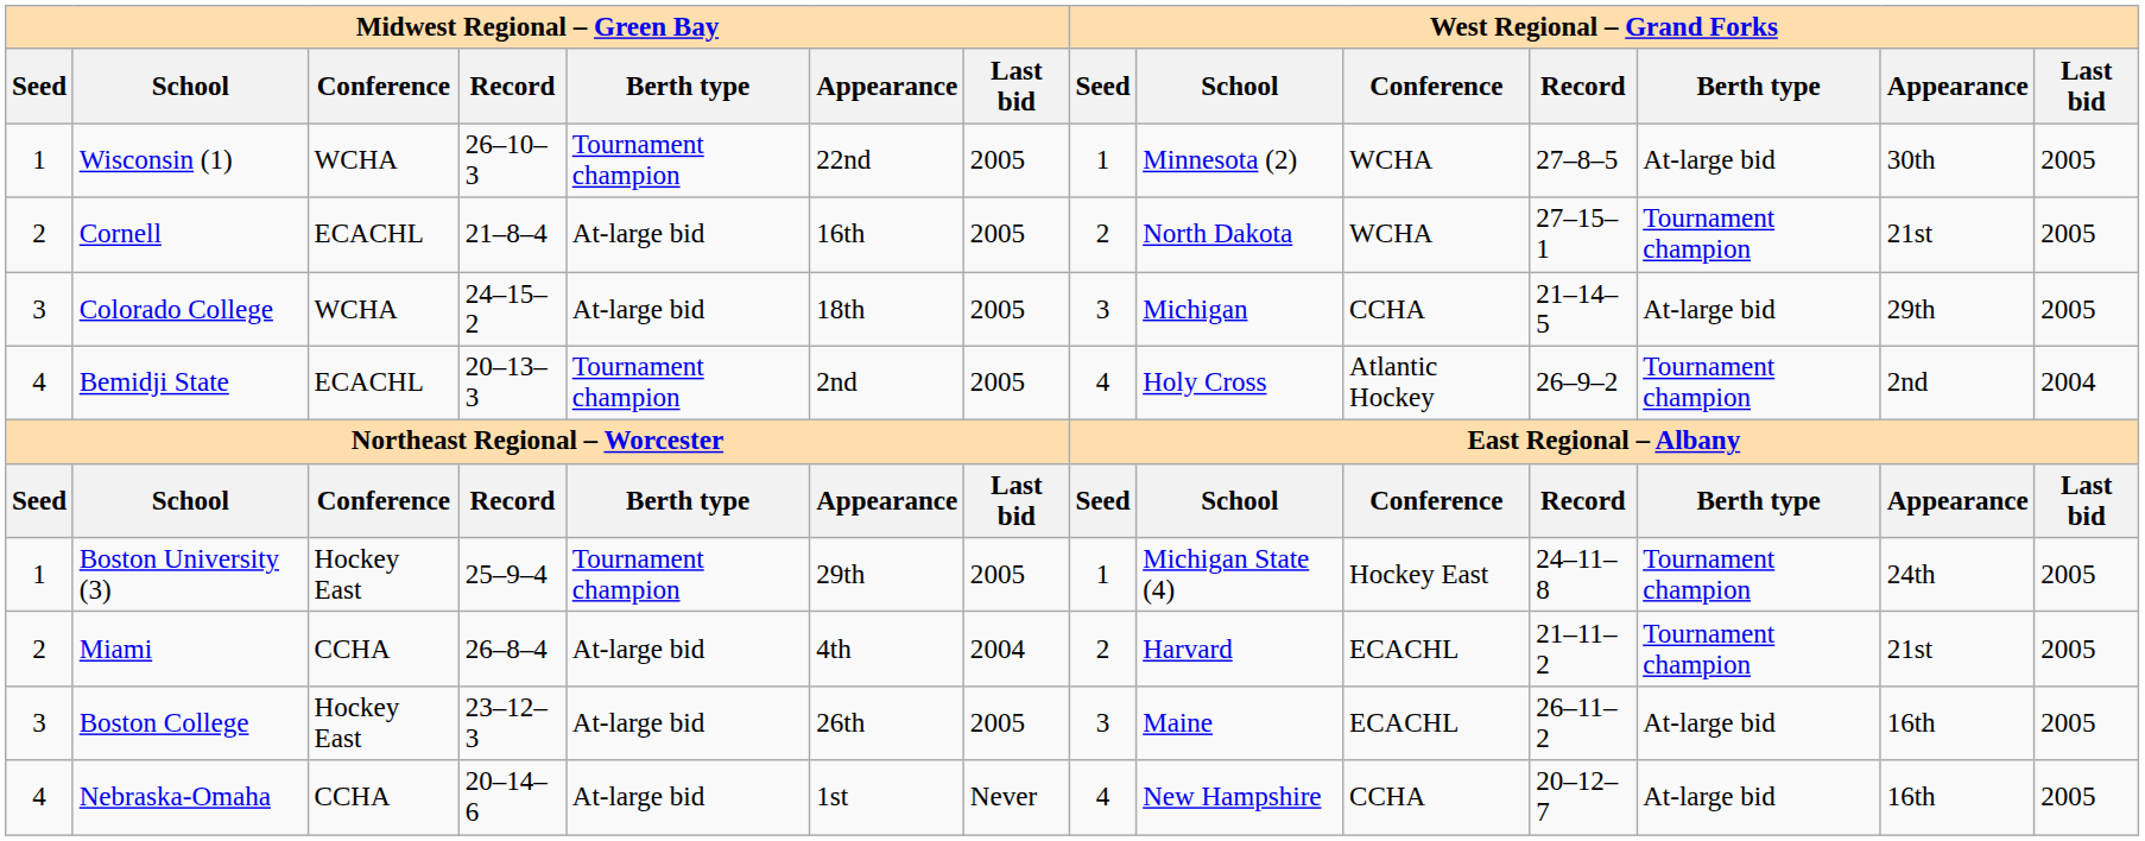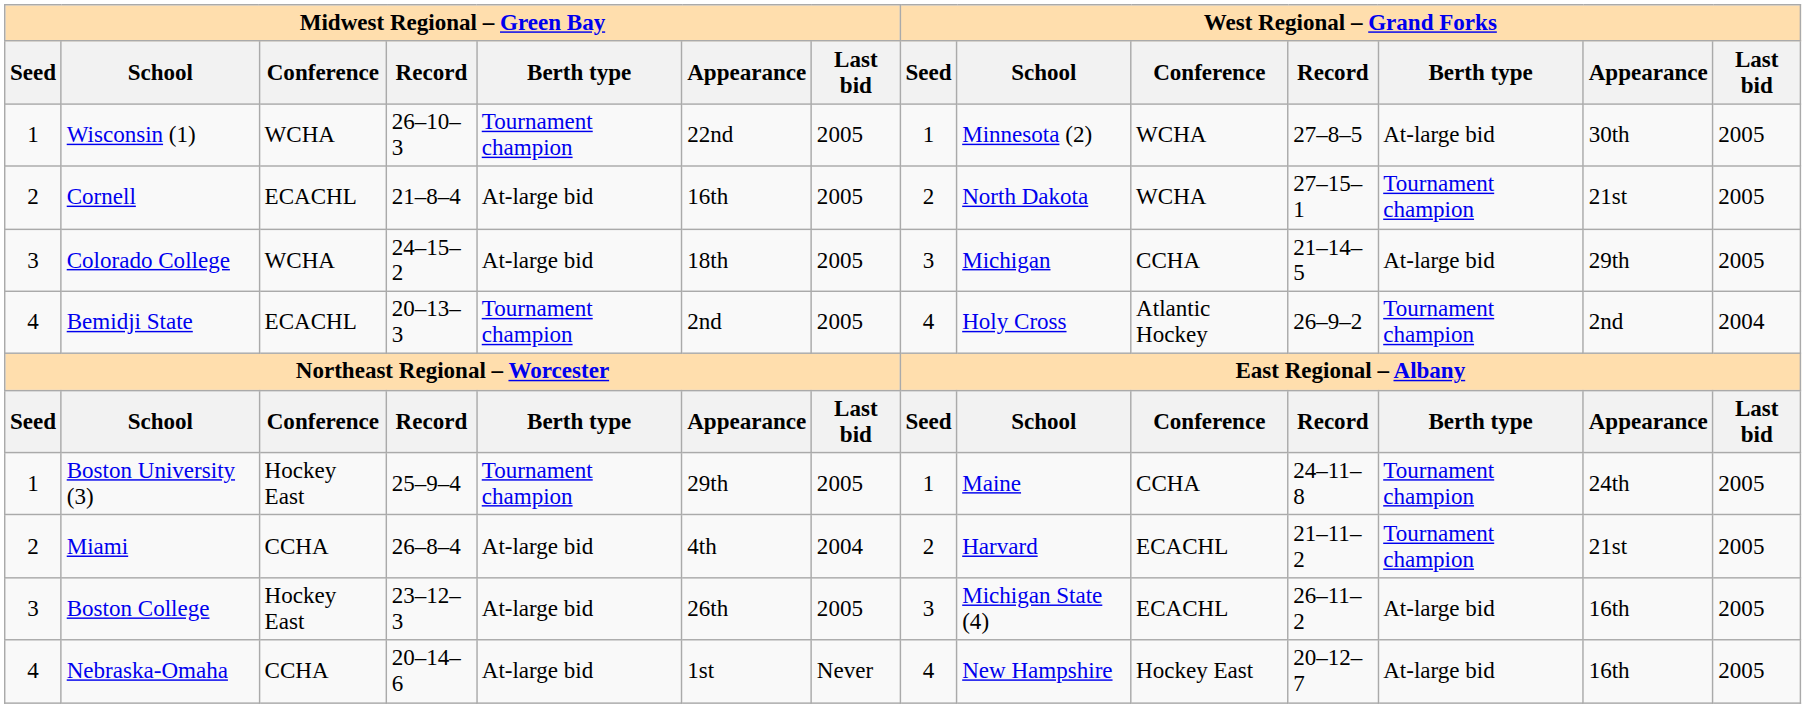Boston University (3) | West Regional – Grand Forks / School: Michigan State (4) -> Maine
Boston University (3) | West Regional – Grand Forks / Conference: Hockey East -> CCHA
Boston College | West Regional – Grand Forks / School: Maine -> Michigan State (4)
Nebraska-Omaha | West Regional – Grand Forks / Conference: CCHA -> Hockey East
